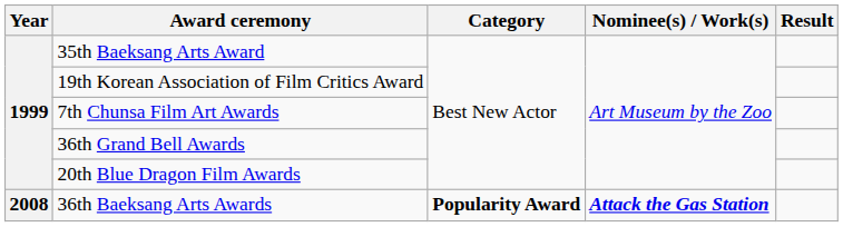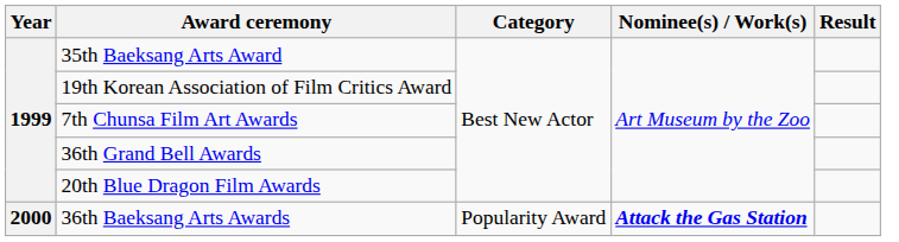36th Baeksang Arts Awards | Year: 2008 -> 2000
36th Baeksang Arts Awards | Category: bold -> normal
